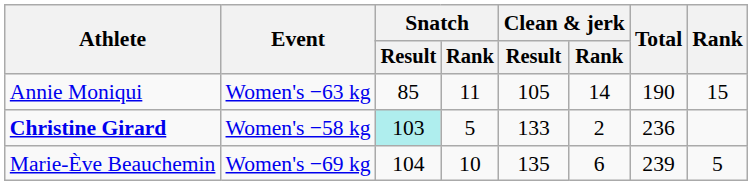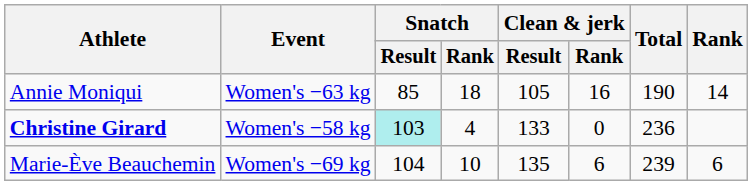Annie Moniqui | Snatch / Rank: 11 -> 18
Annie Moniqui | Clean & jerk / Rank: 14 -> 16
Annie Moniqui | Rank: 15 -> 14
Christine Girard | Snatch / Rank: 5 -> 4
Christine Girard | Clean & jerk / Rank: 2 -> 0
Marie-Ève Beauchemin | Rank: 5 -> 6
